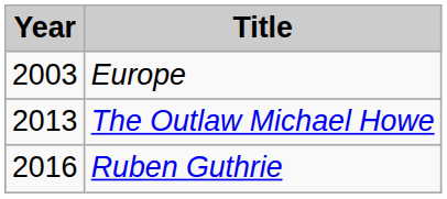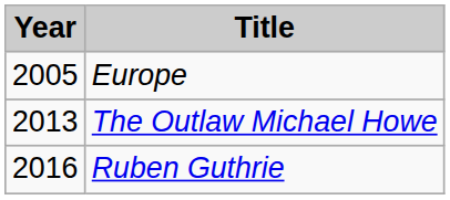Europe | Year: 2003 -> 2005
